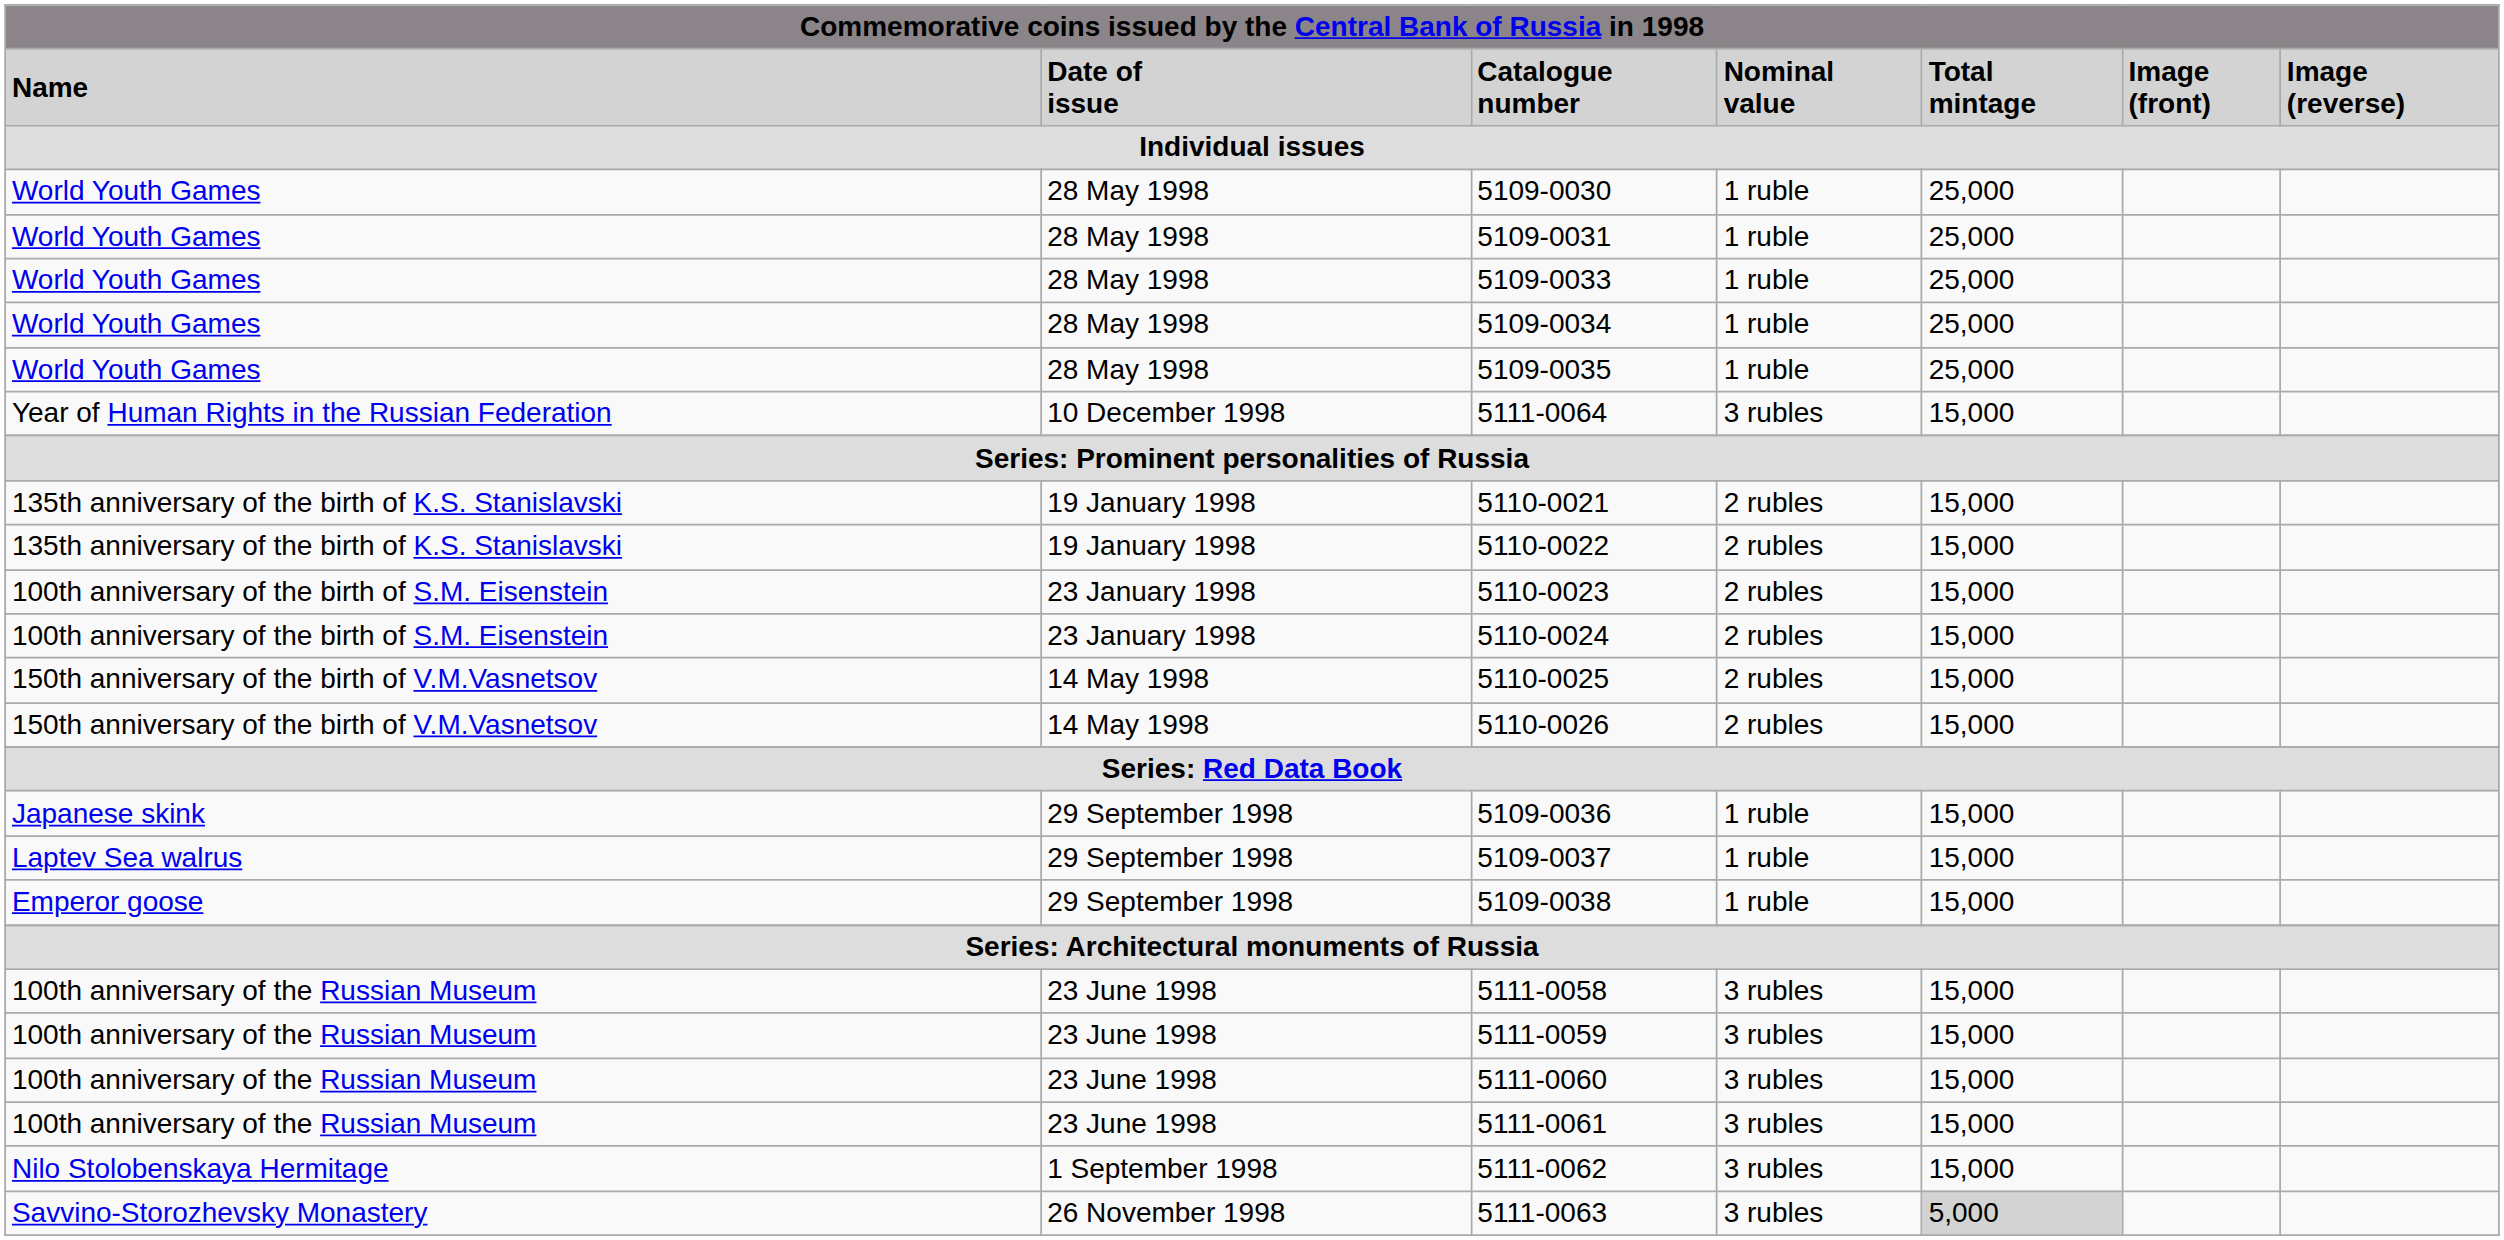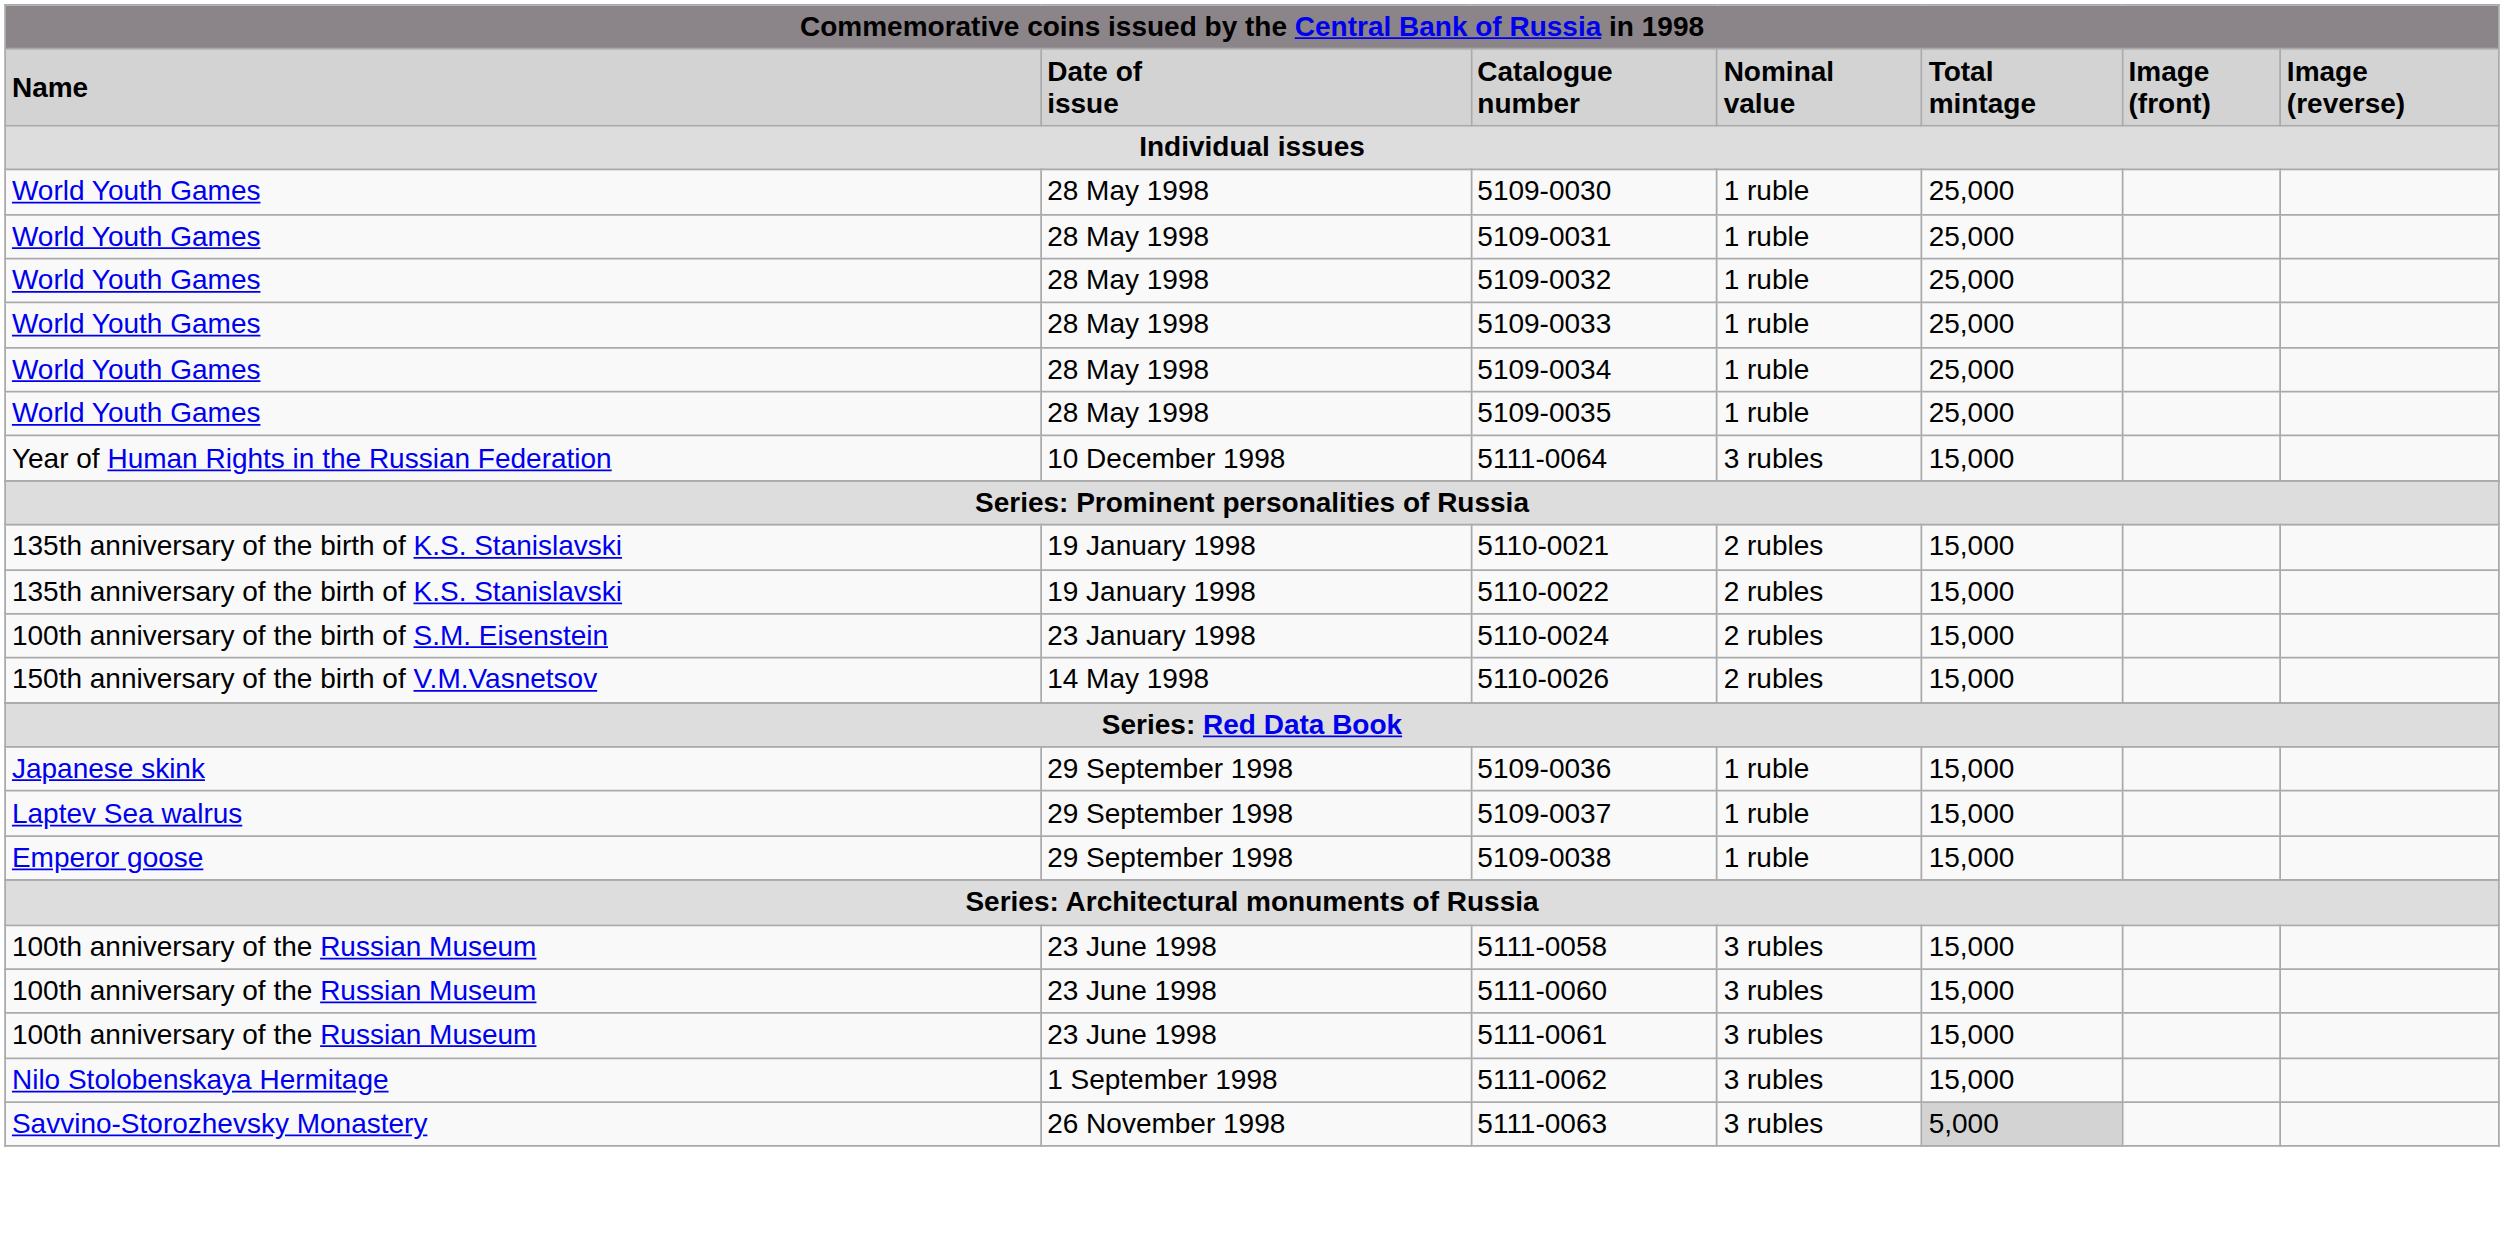+ row: World Youth Games | 28 May 1998 | 5109-0032 | 1 ruble | 25,000
- row: 100th anniversary of the birth of S.M. Eisenstein | 23 January 1998 | 5110-0023 | 2 rubles | 15,000
- row: 150th anniversary of the birth of V.M.Vasnetsov | 14 May 1998 | 5110-0025 | 2 rubles | 15,000
- row: 100th anniversary of the Russian Museum | 23 June 1998 | 5111-0059 | 3 rubles | 15,000
